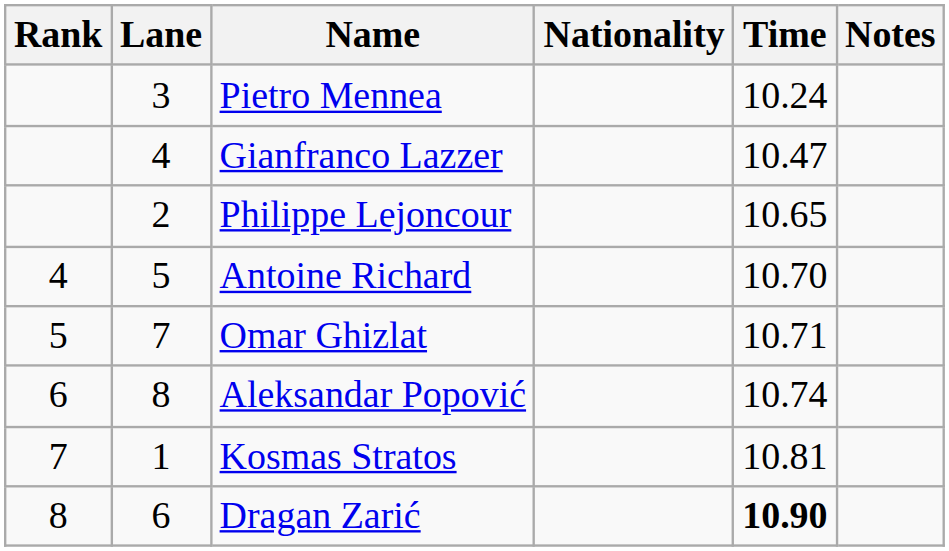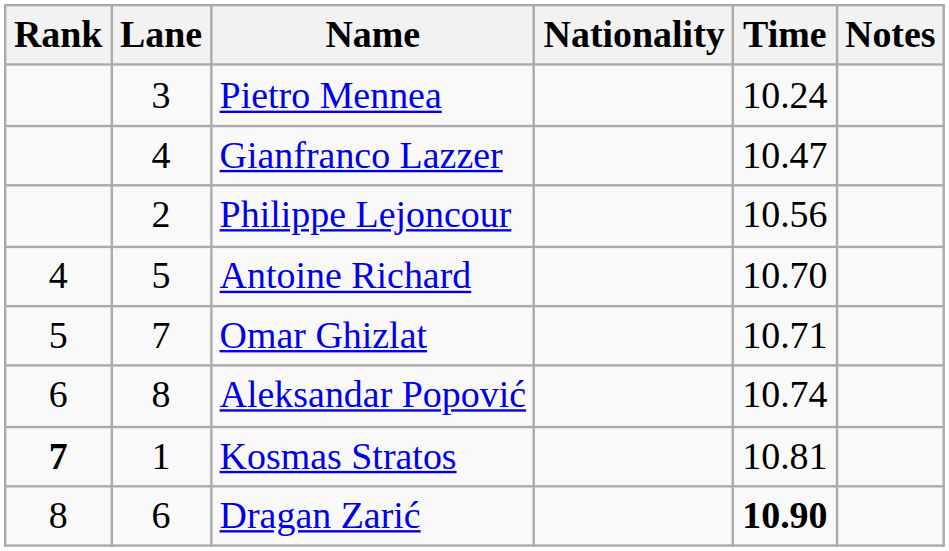Philippe Lejoncour | Time: 10.65 -> 10.56
Kosmas Stratos | Rank: normal -> bold
